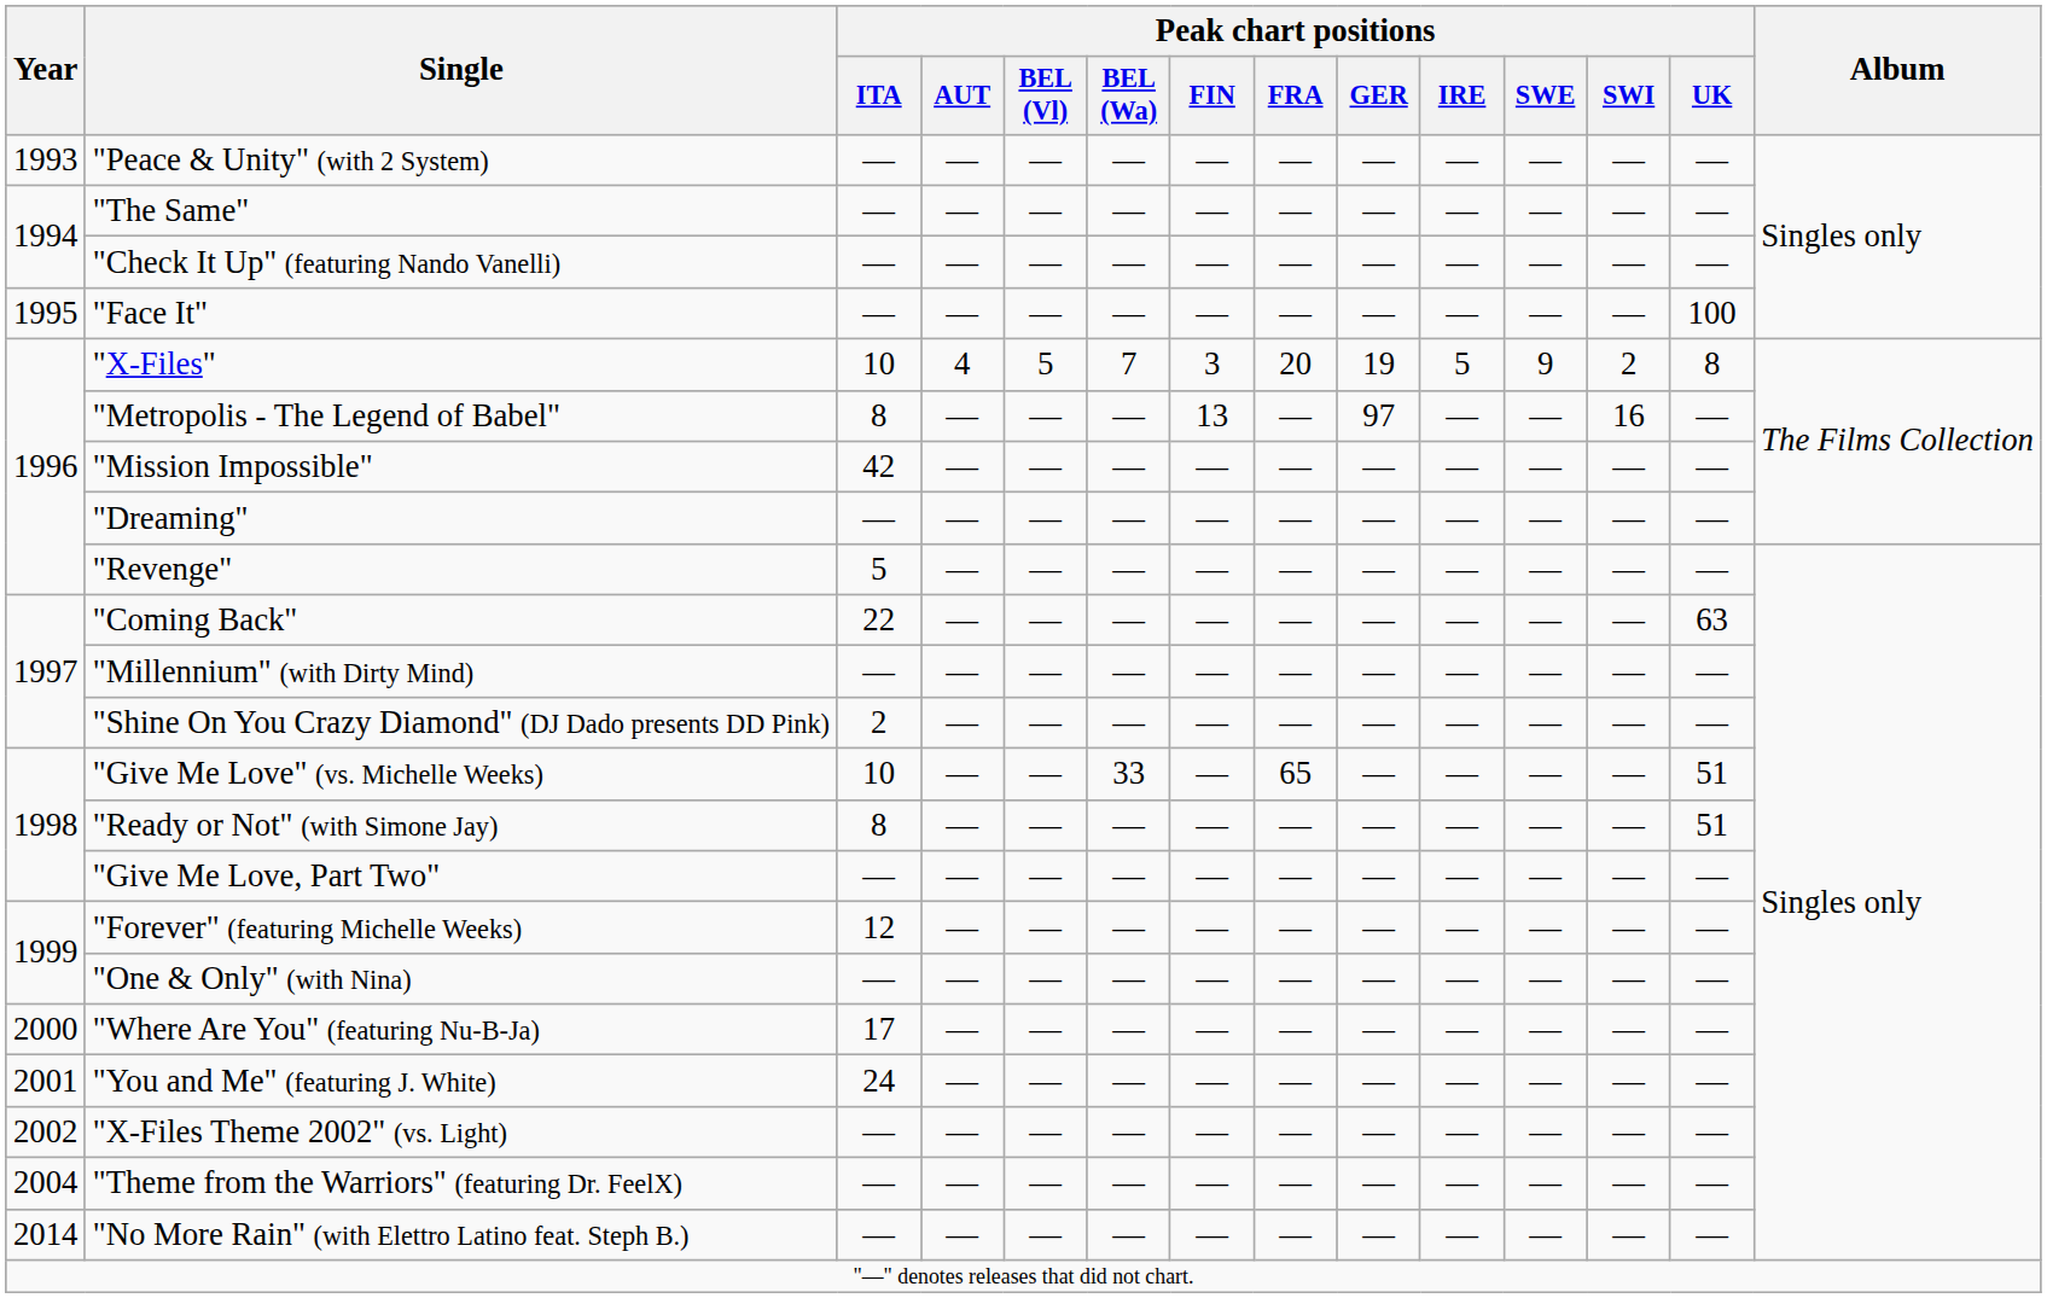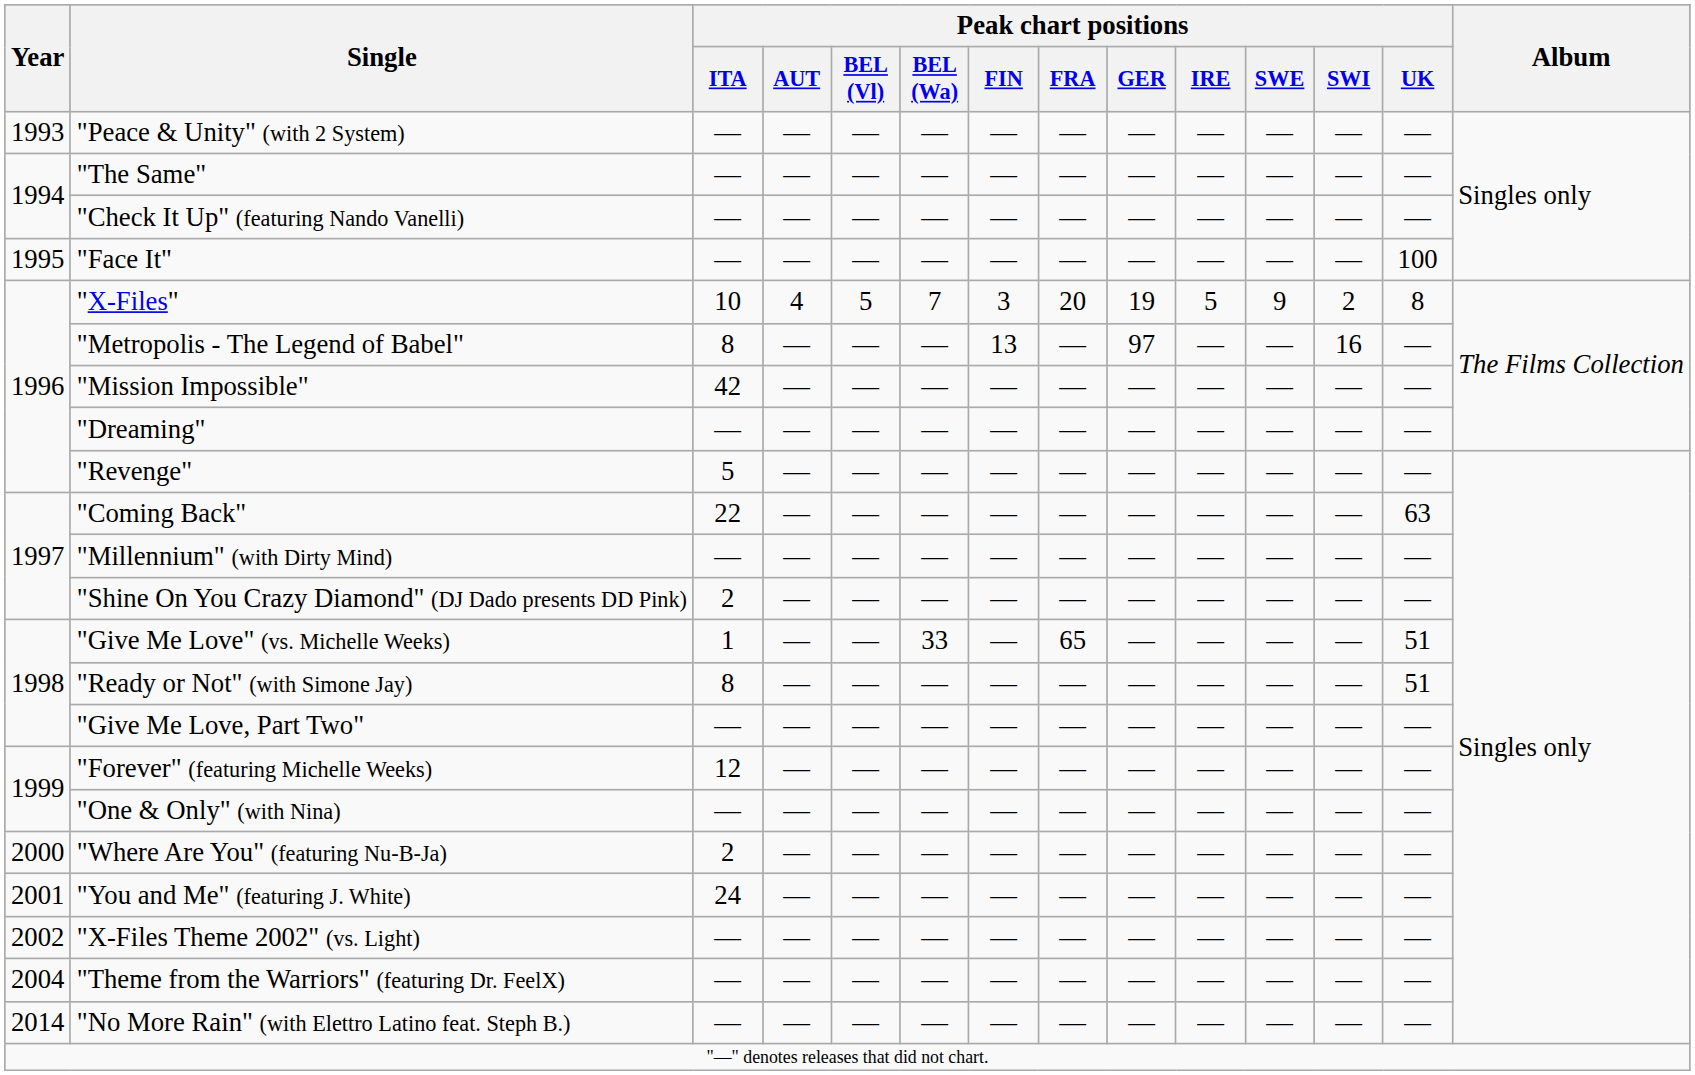"Give Me Love" (vs. Michelle Weeks) | Peak chart positions / ITA: 10 -> 1
"Where Are You" (featuring Nu-B-Ja) | Peak chart positions / ITA: 17 -> 2
